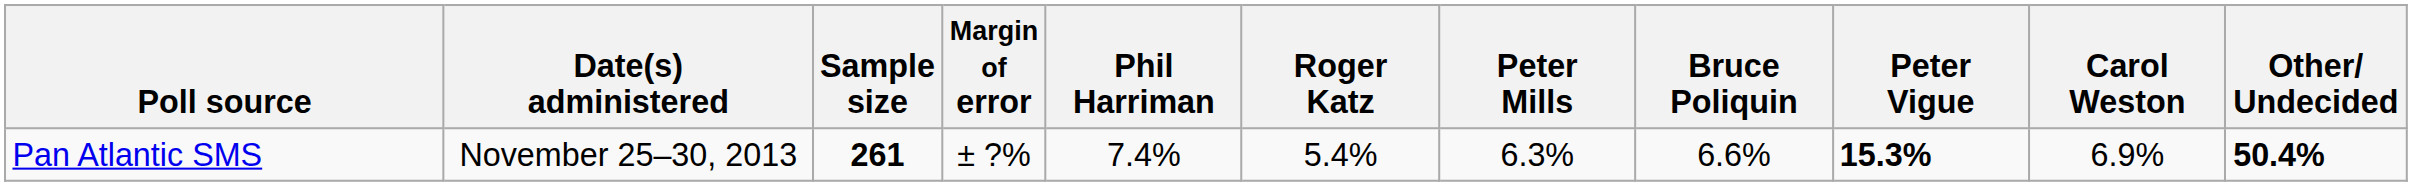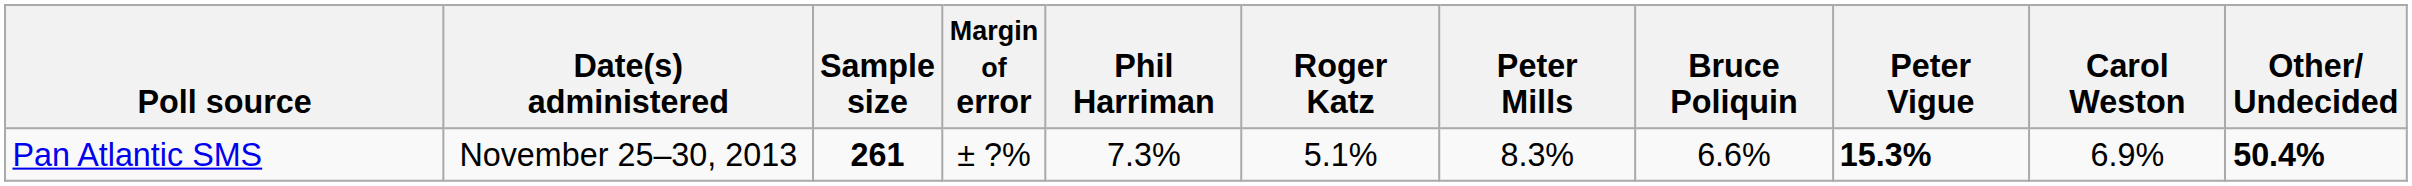Pan Atlantic SMS | Phil Harriman: 7.4% -> 7.3%
Pan Atlantic SMS | Roger Katz: 5.4% -> 5.1%
Pan Atlantic SMS | Peter Mills: 6.3% -> 8.3%
